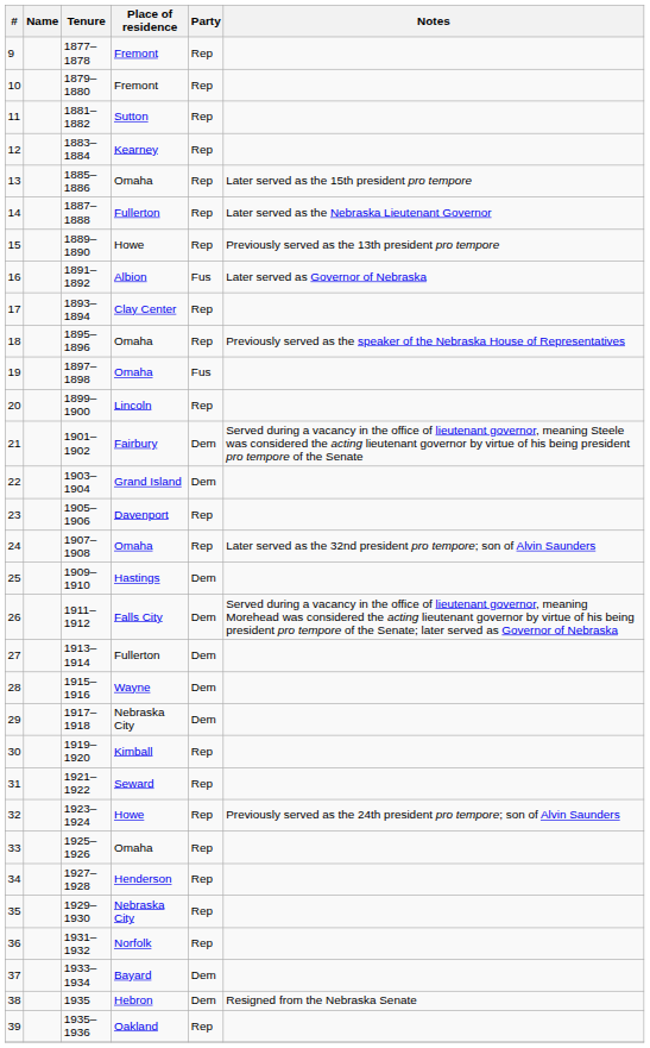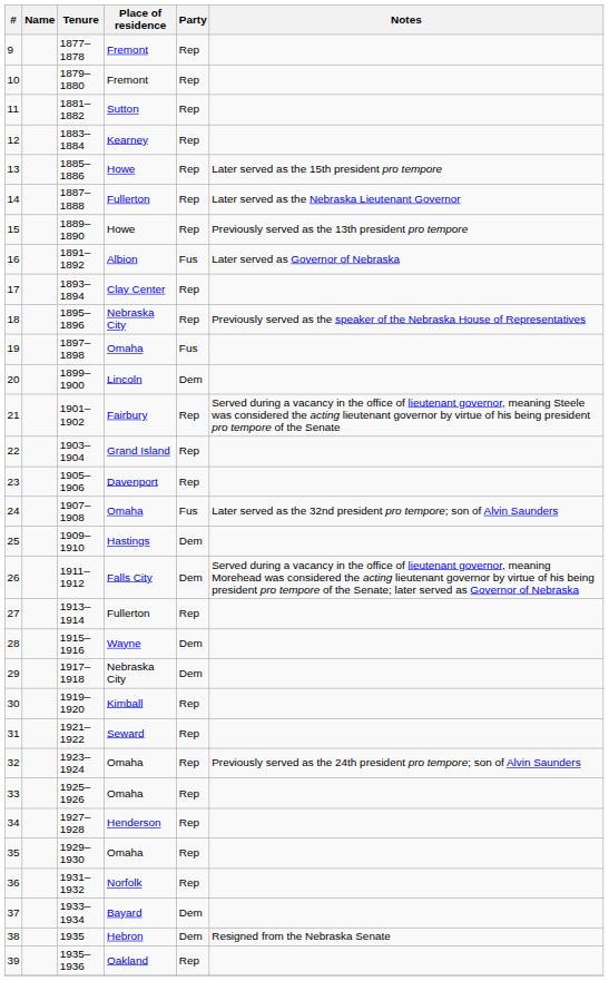13 | Place of residence: Omaha -> Howe
18 | Place of residence: Omaha -> Nebraska City
20 | Party: Rep -> Dem
21 | Party: Dem -> Rep
22 | Party: Dem -> Rep
24 | Party: Rep -> Fus
27 | Party: Dem -> Rep
32 | Place of residence: Howe -> Omaha
35 | Place of residence: Nebraska City -> Omaha
